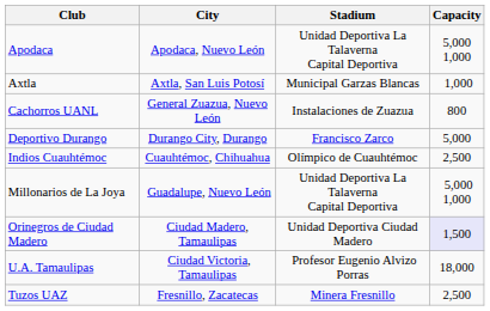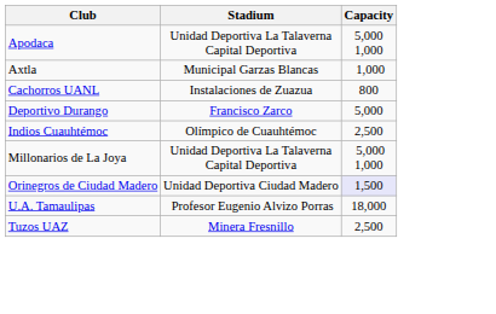- column: City | Apodaca, Nuevo León | Axtla, San Luis Potosí | General Zuazua, Nuevo León | Durango City, Durango | Cuauhtémoc, Chihuahua | Guadalupe, Nuevo León | Ciudad Madero, Tamaulipas | Ciudad Victoria, Tamaulipas | Fresnillo, Zacatecas
